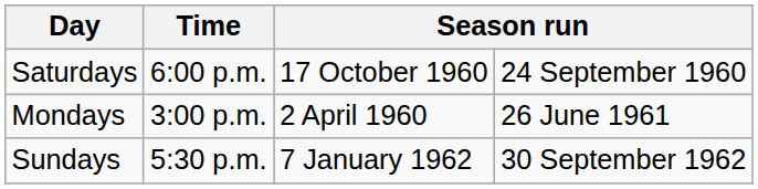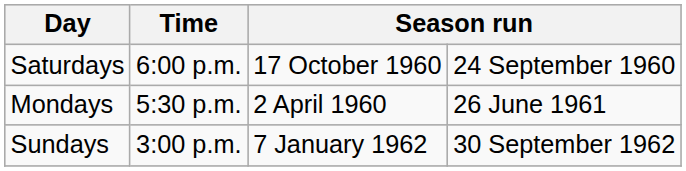Mondays | Time: 3:00 p.m. -> 5:30 p.m.
Sundays | Time: 5:30 p.m. -> 3:00 p.m.
